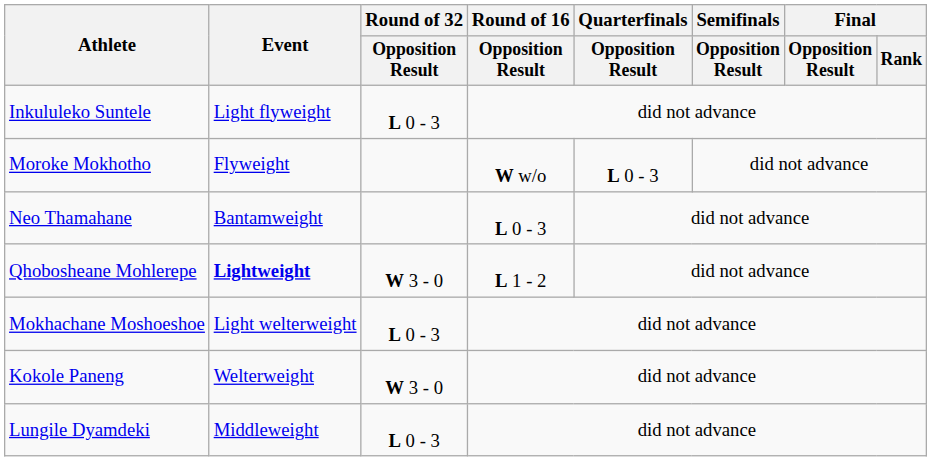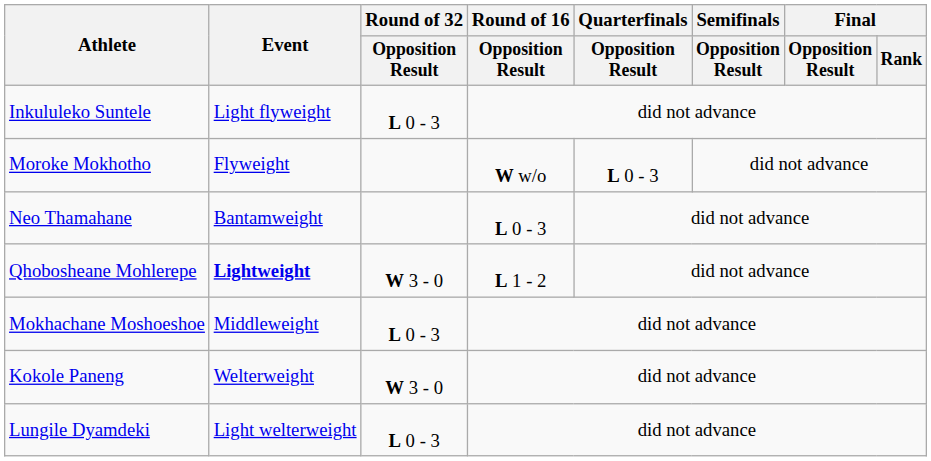Mokhachane Moshoeshoe | Event: Light welterweight -> Middleweight
Lungile Dyamdeki | Event: Middleweight -> Light welterweight
